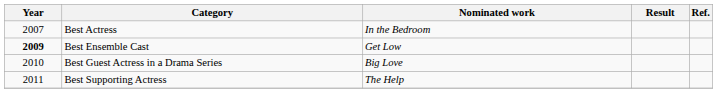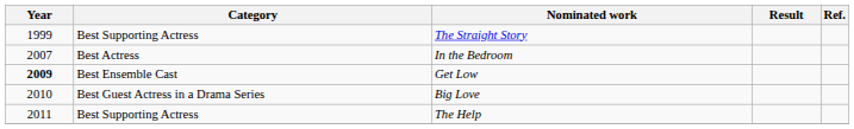+ row: 1999 | Best Supporting Actress | The Straight Story
